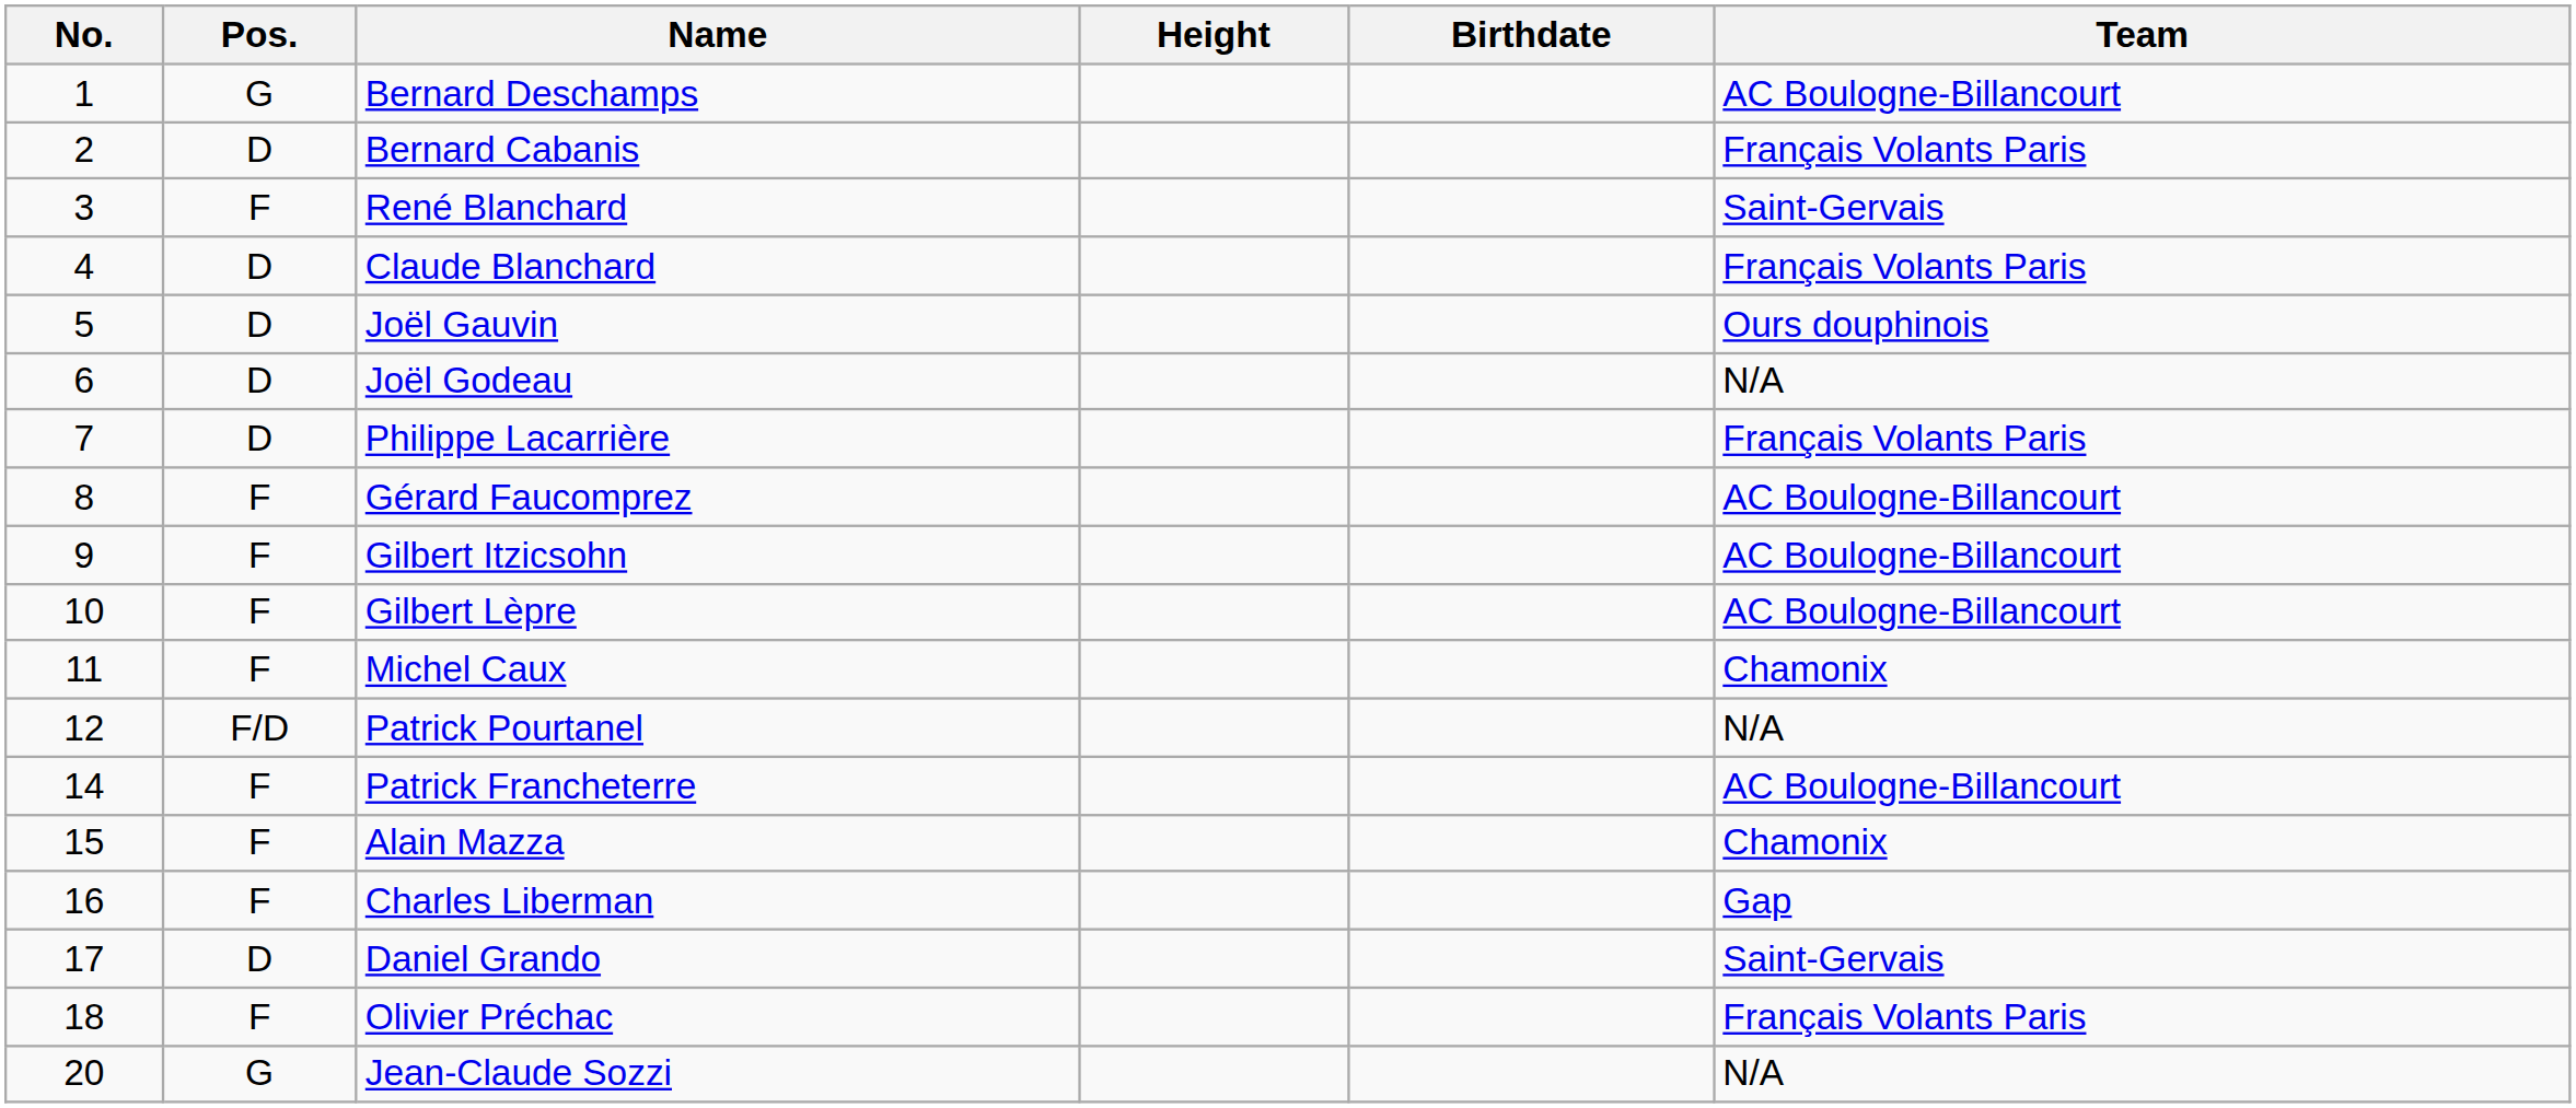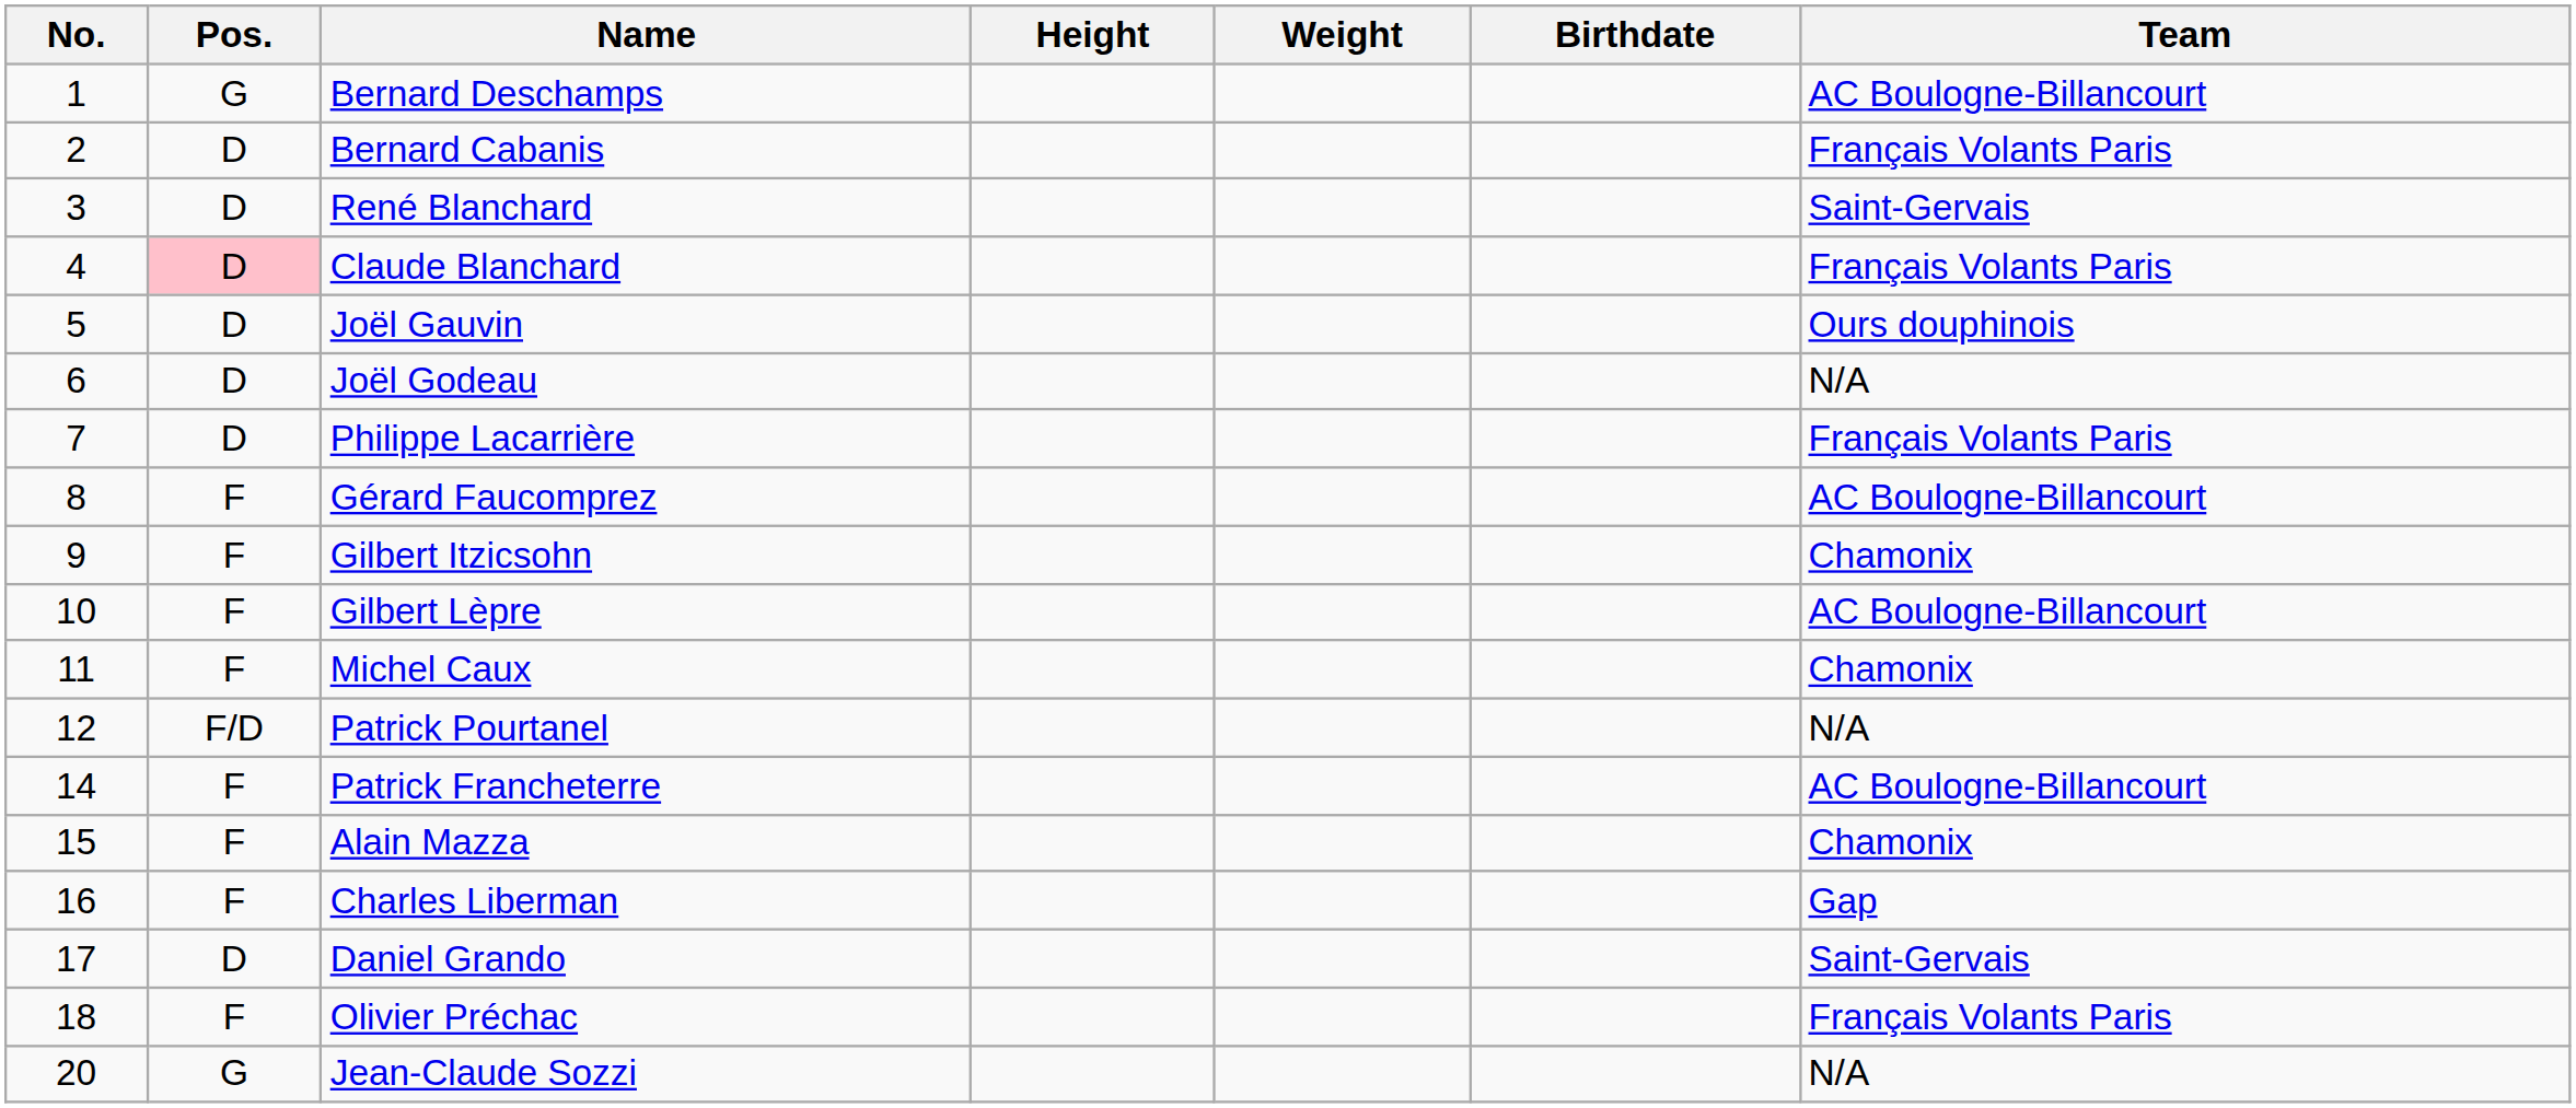+ column: Weight
René Blanchard | Pos.: F -> D
Claude Blanchard | Pos.: no background -> pink background
Gilbert Itzicsohn | Team: AC Boulogne-Billancourt -> Chamonix
